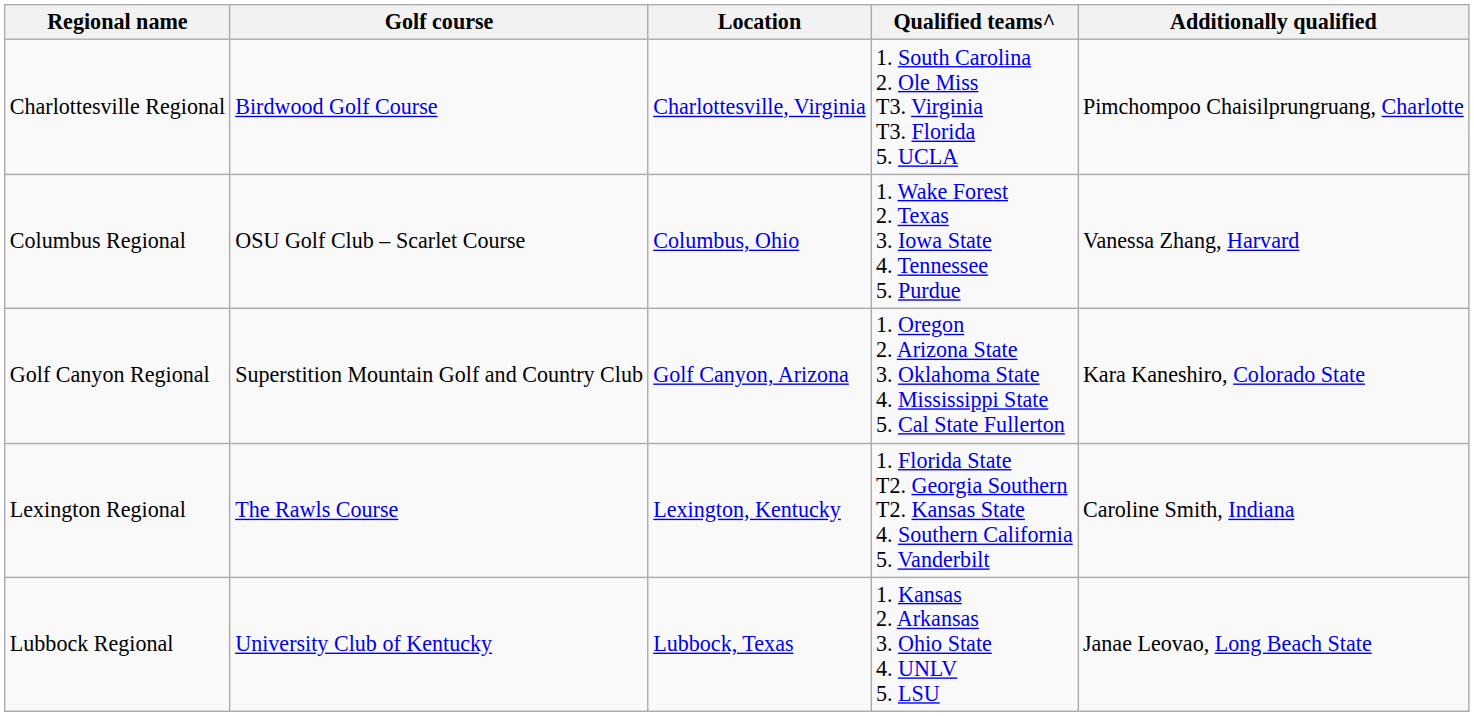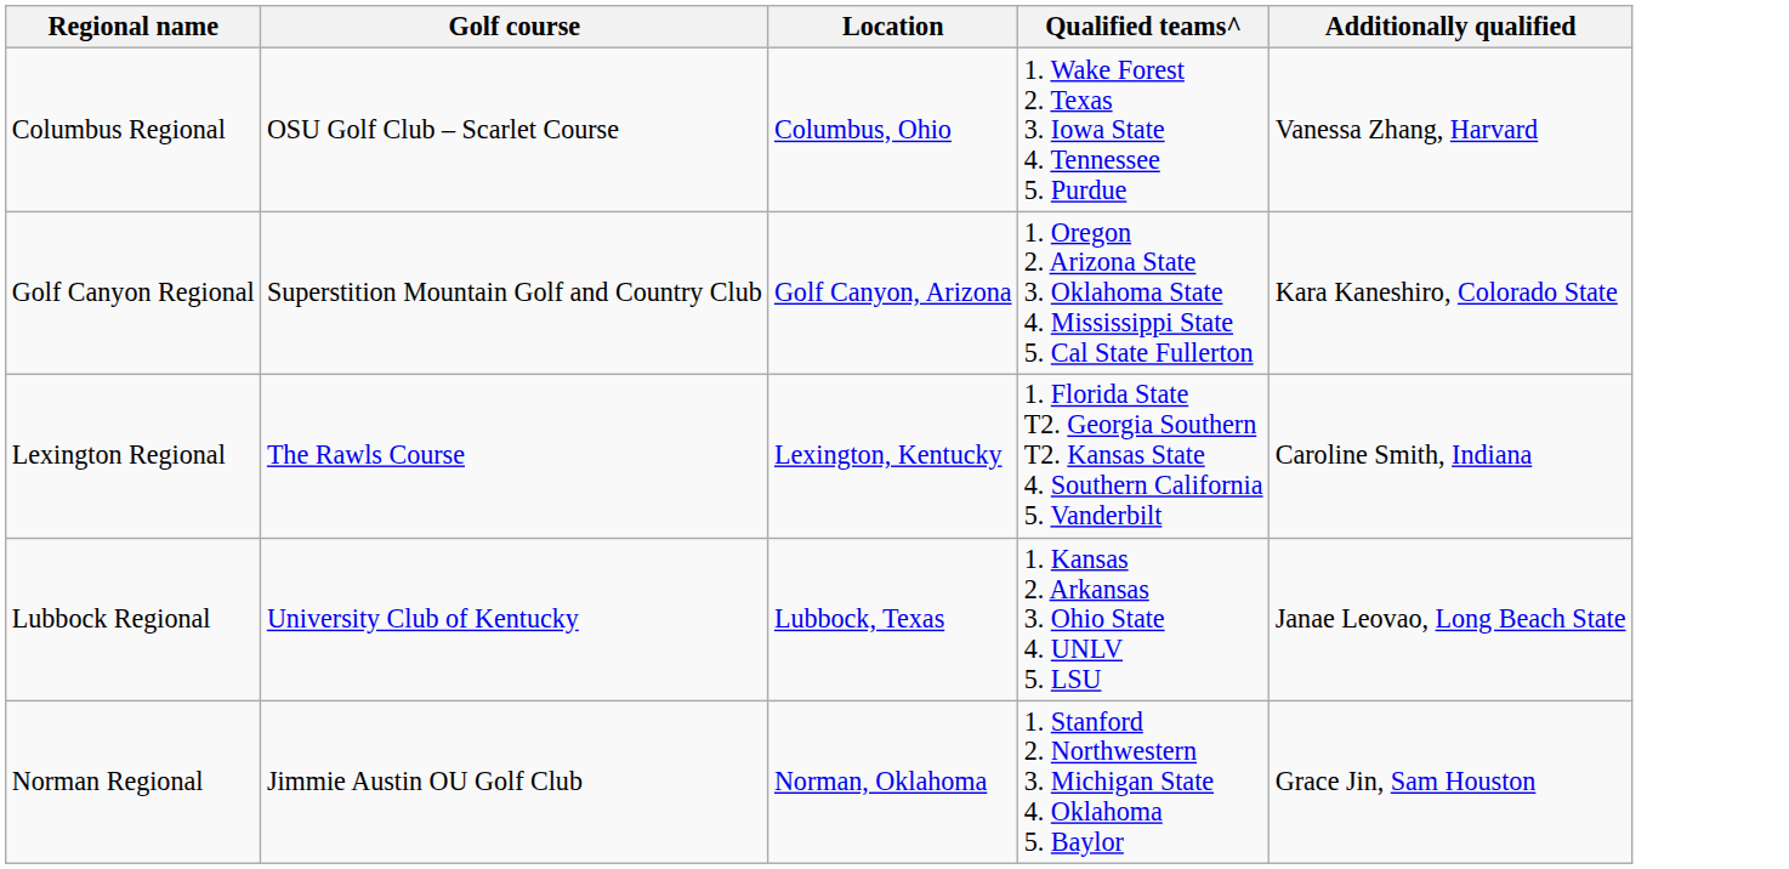- row: Charlottesville Regional | Birdwood Golf Course | Charlottesville, Virginia | 1. South Carolina 2. Ole Miss T3. Virginia T3. Florida 5. UCLA | Pimchompoo Chaisilprungruang, Charlotte
+ row: Norman Regional | Jimmie Austin OU Golf Club | Norman, Oklahoma | 1. Stanford 2. Northwestern 3. Michigan State 4. Oklahoma 5. Baylor | Grace Jin, Sam Houston
